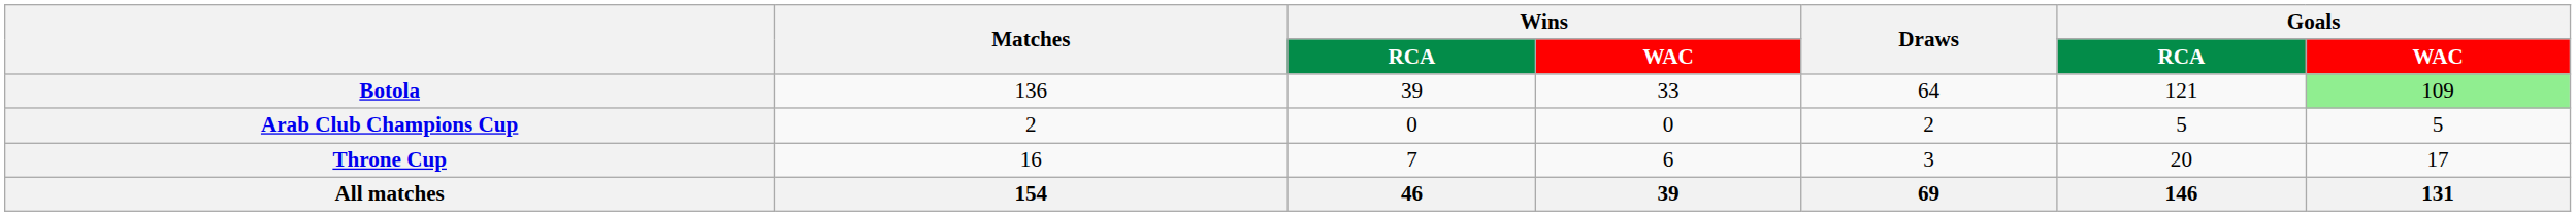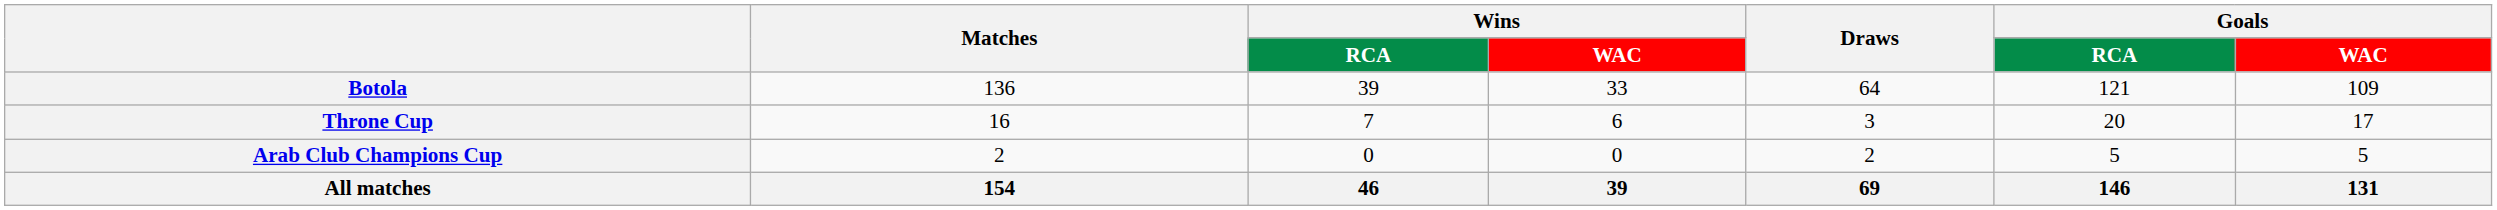Botola | Goals / WAC: lightgreen background -> no background
rows swapped: Throne Cup <-> Arab Club Champions Cup
